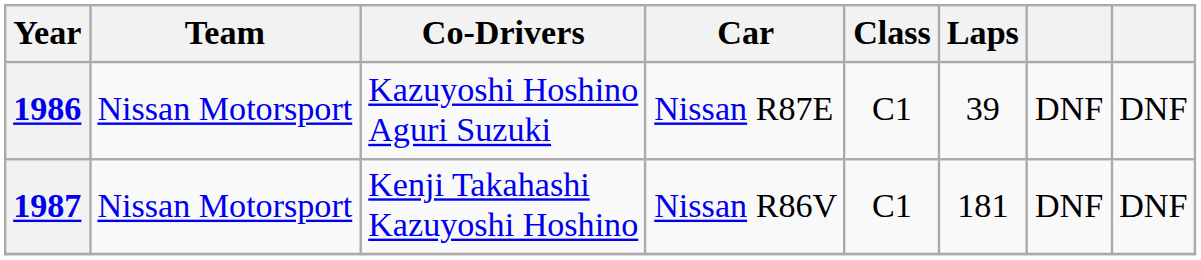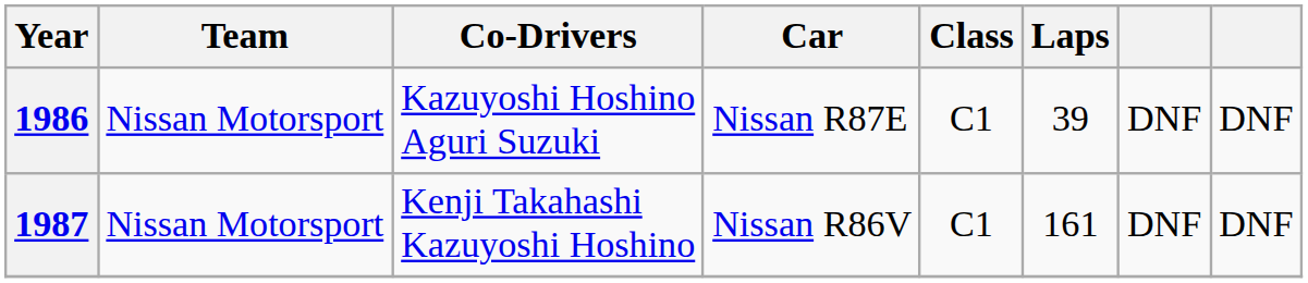1987 | Laps: 181 -> 161
